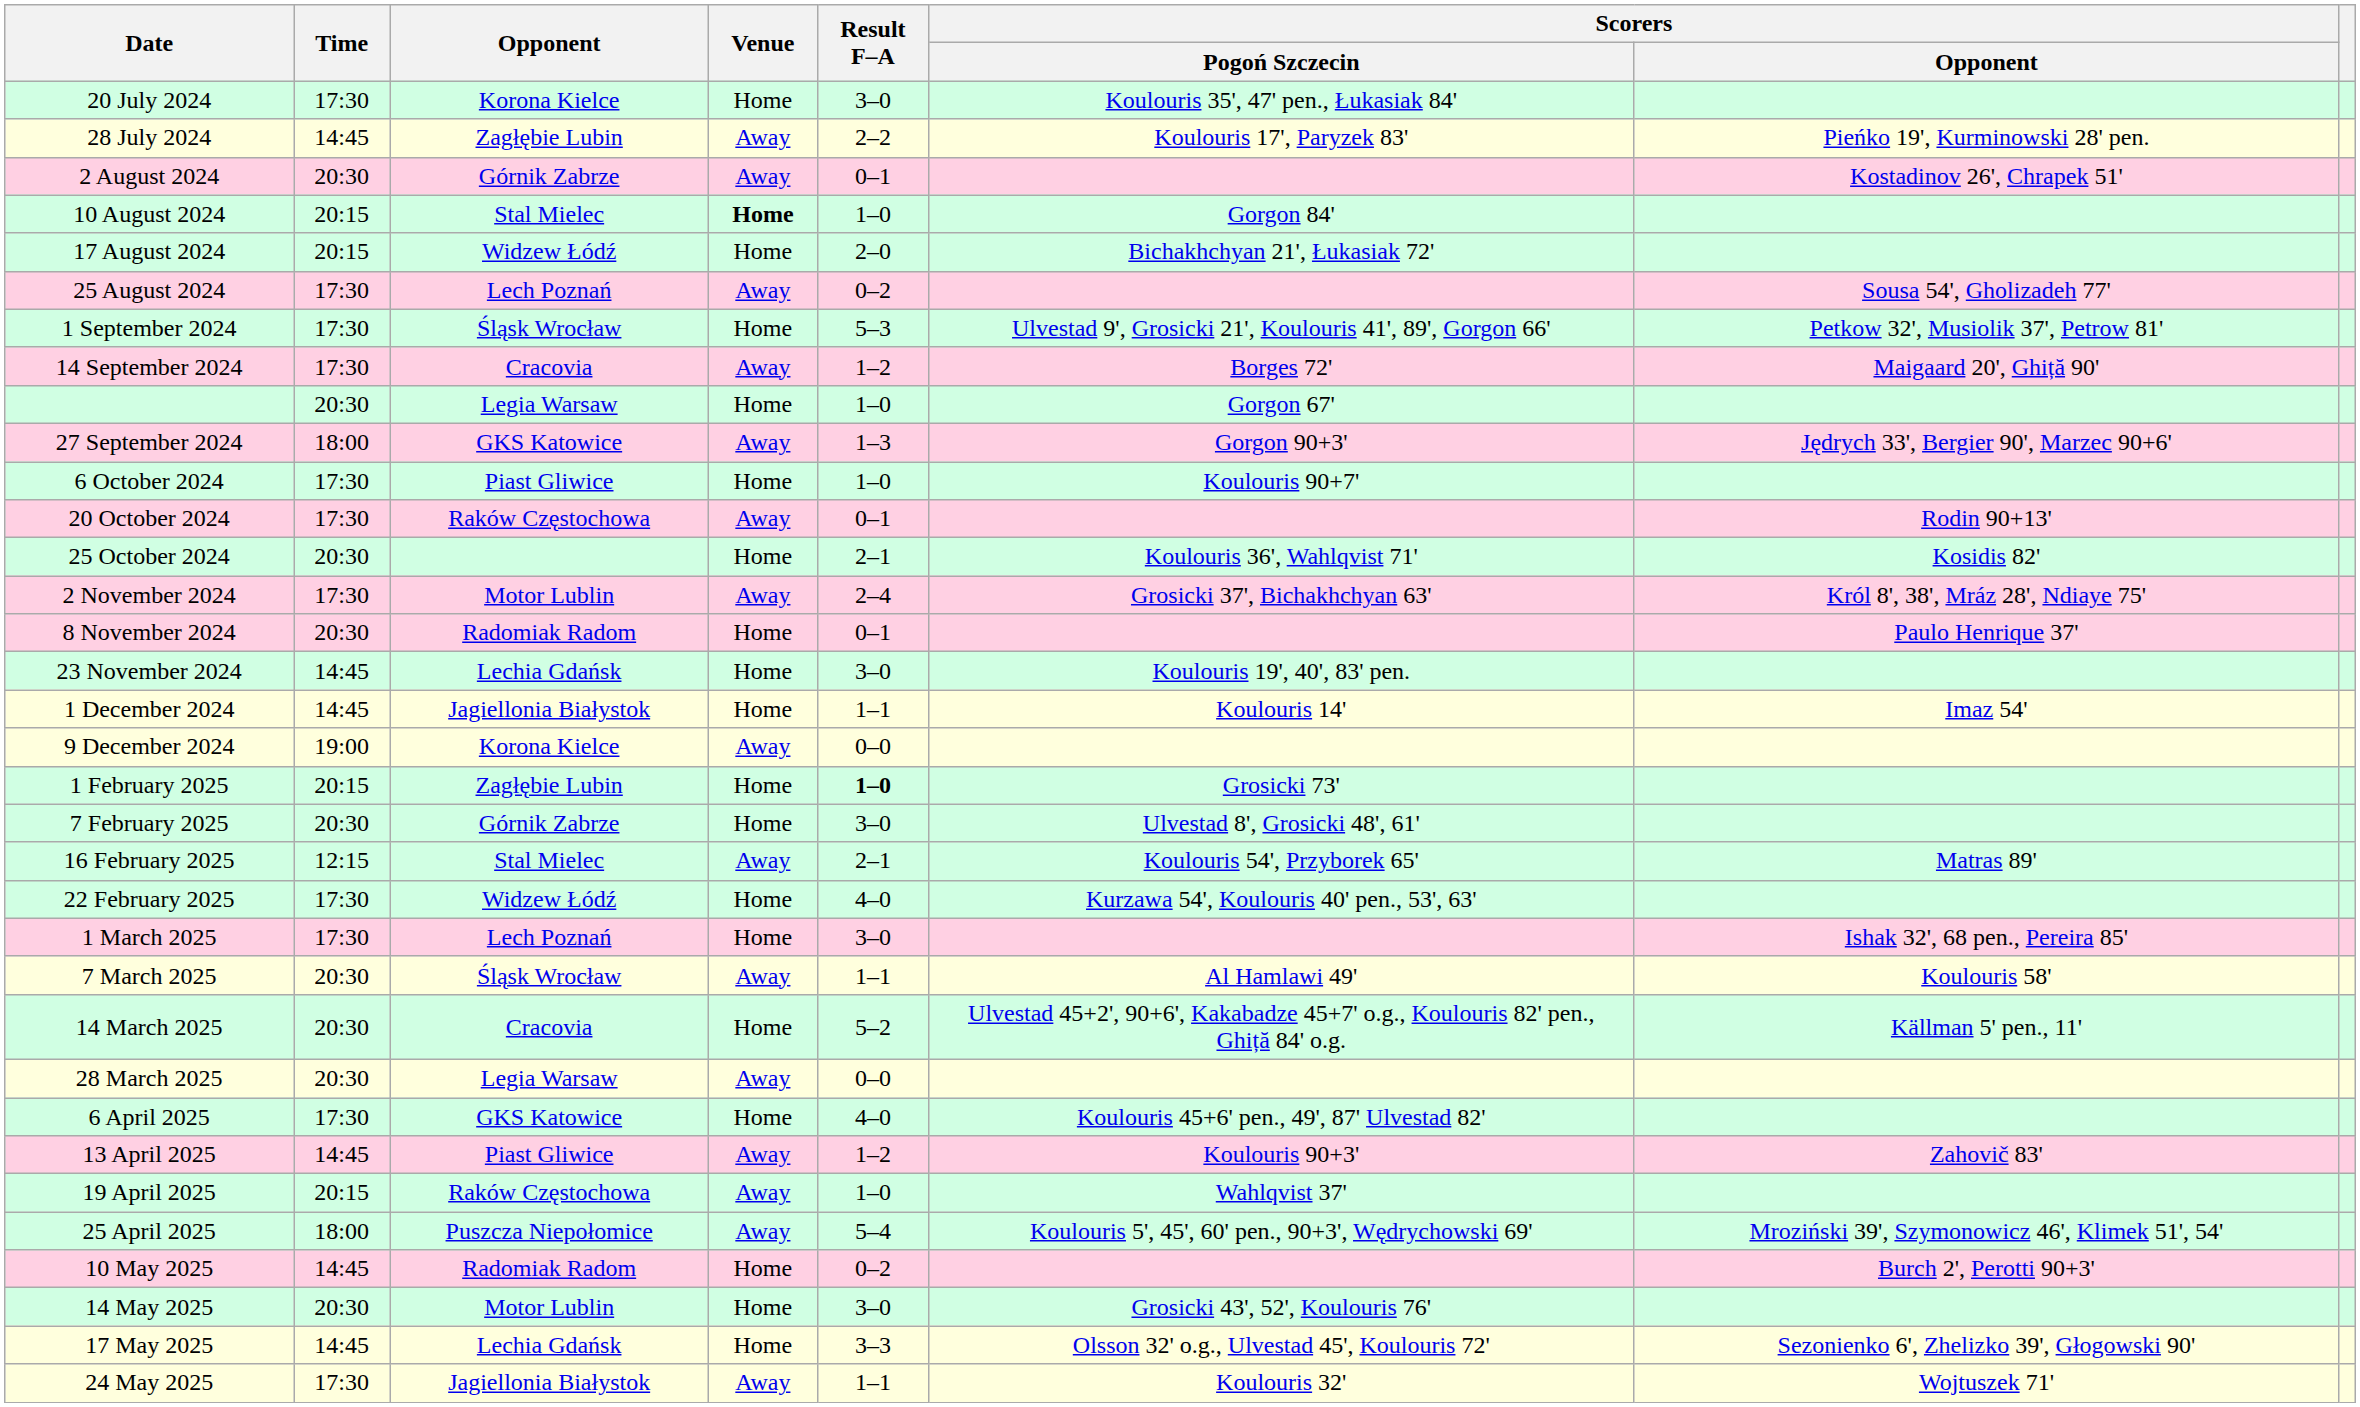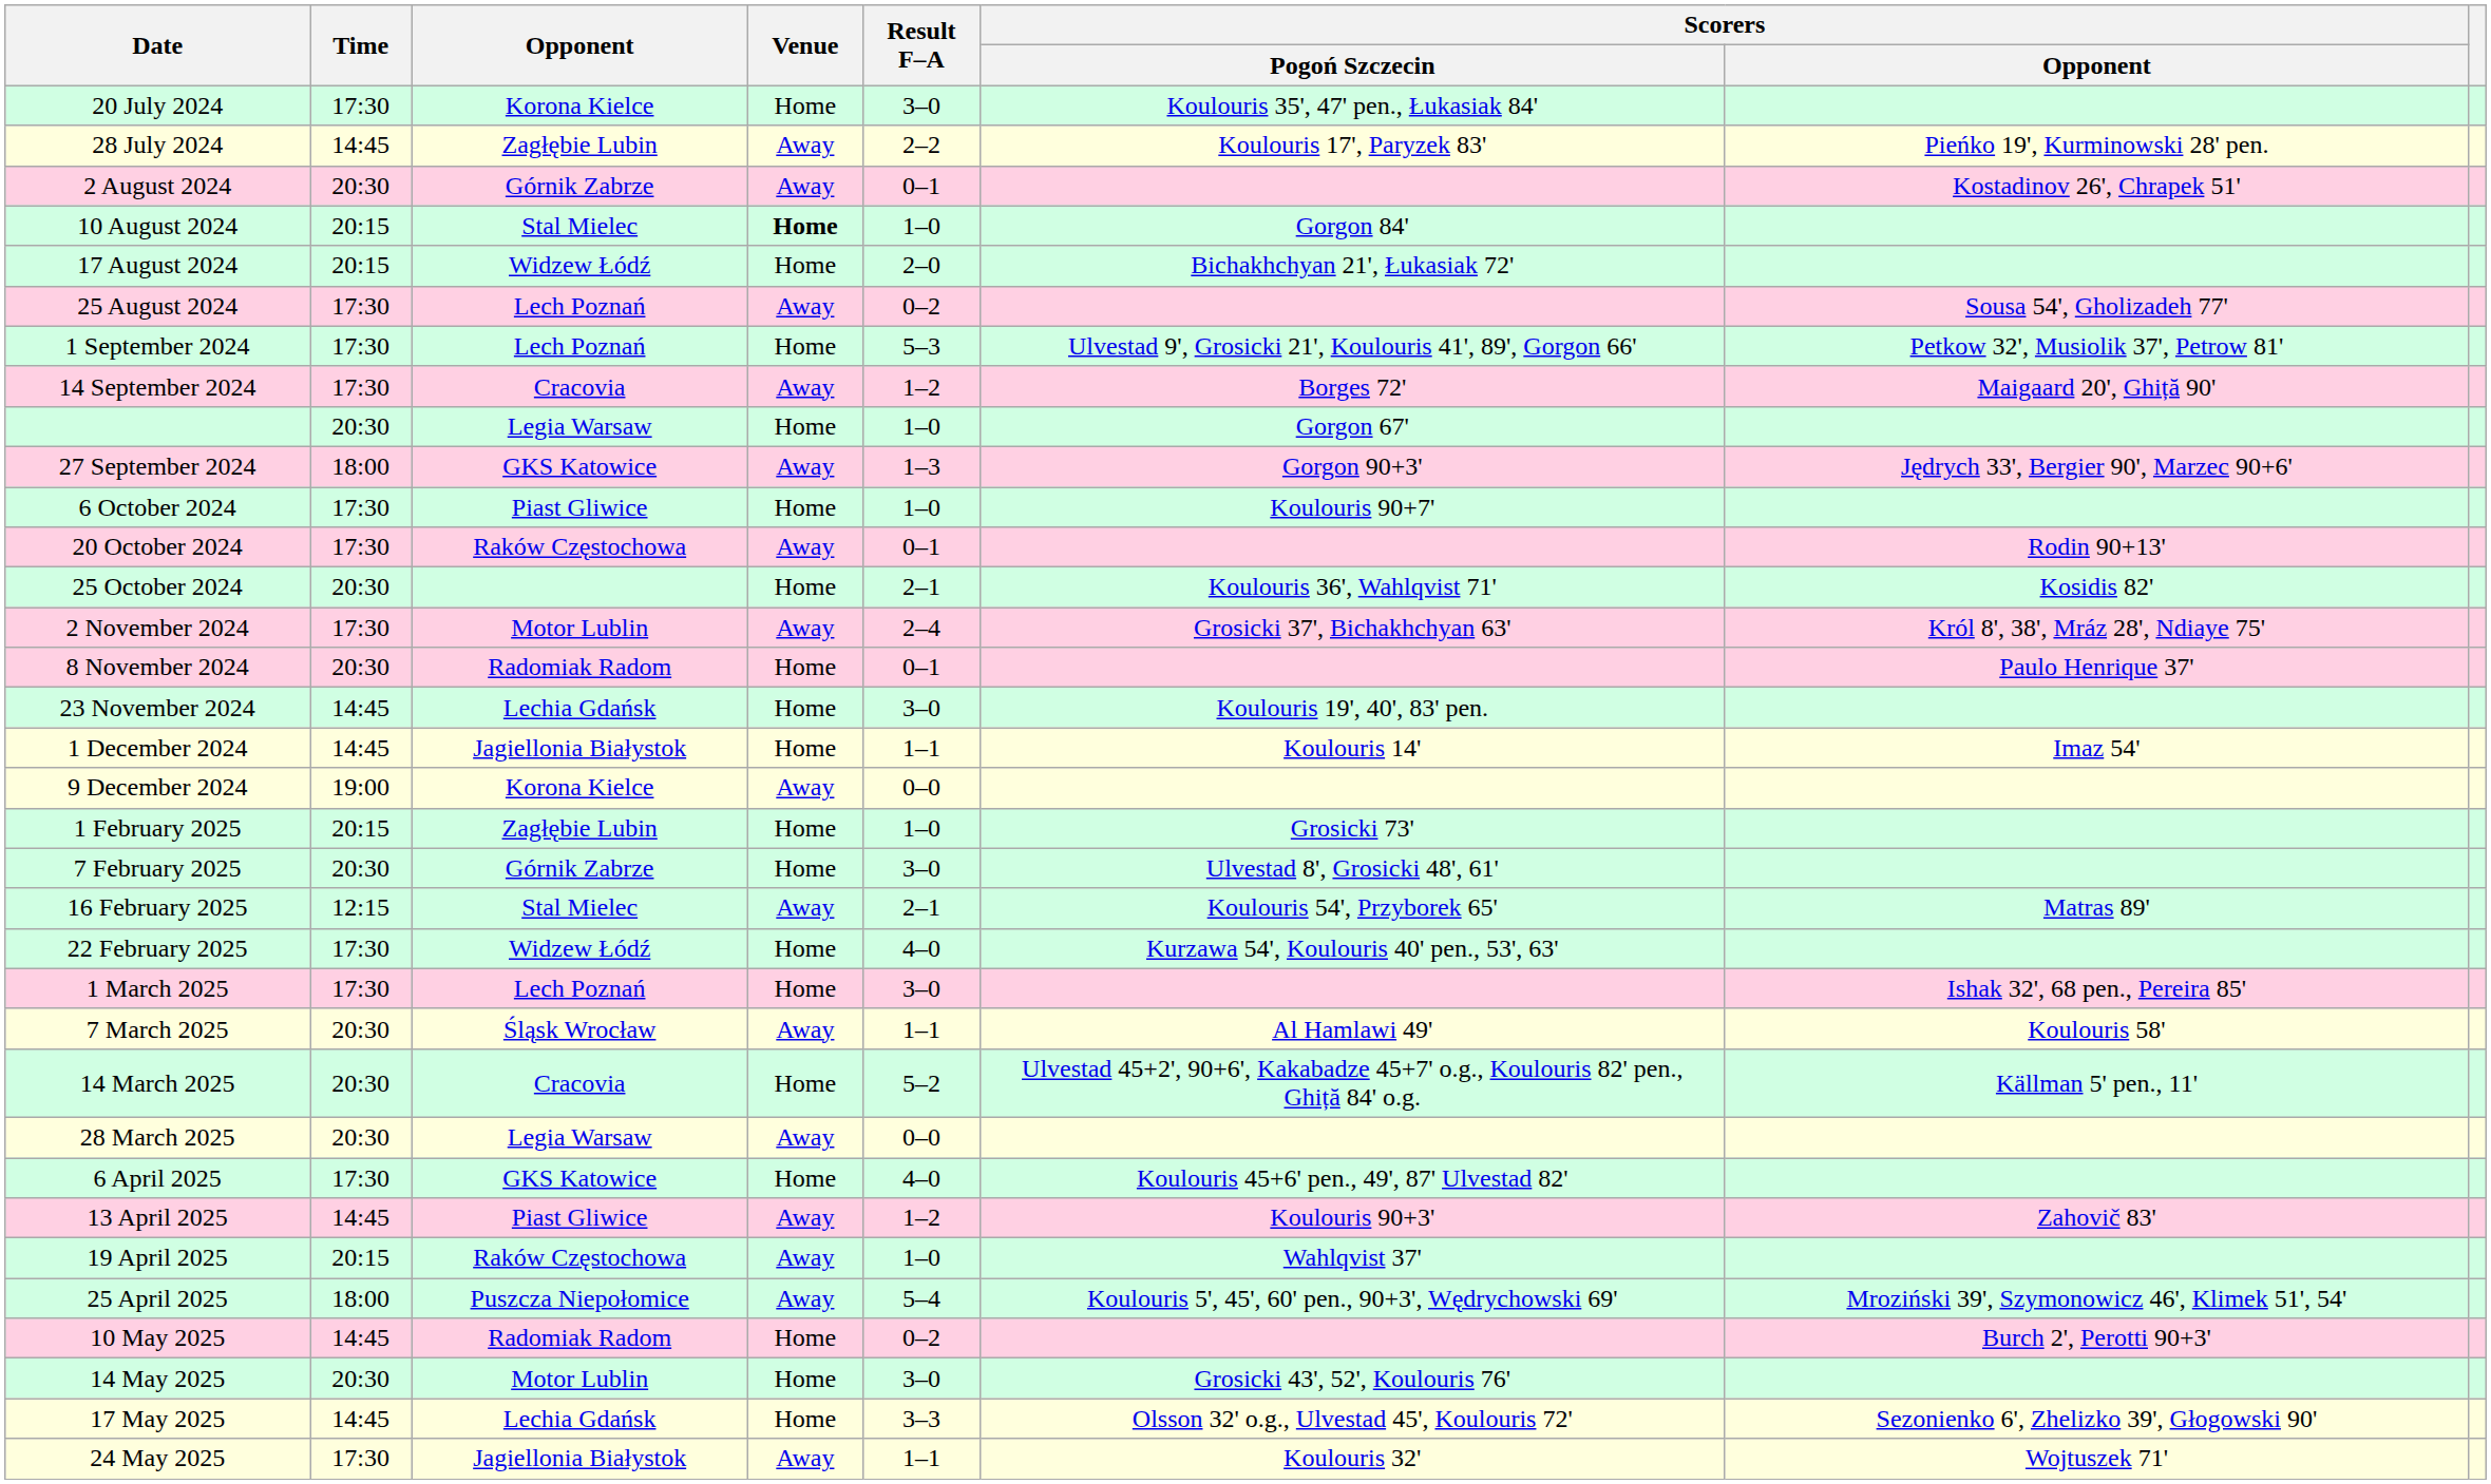1 September 2024 | Opponent: Śląsk Wrocław -> Lech Poznań
1 February 2025 | Result F–A: bold -> normal
